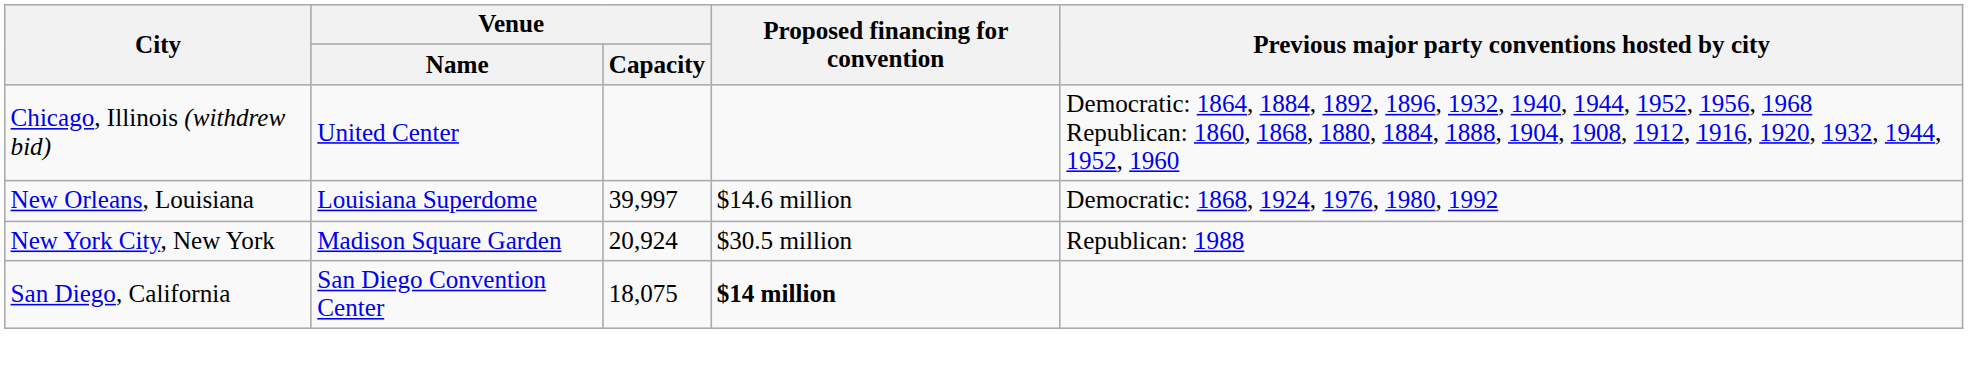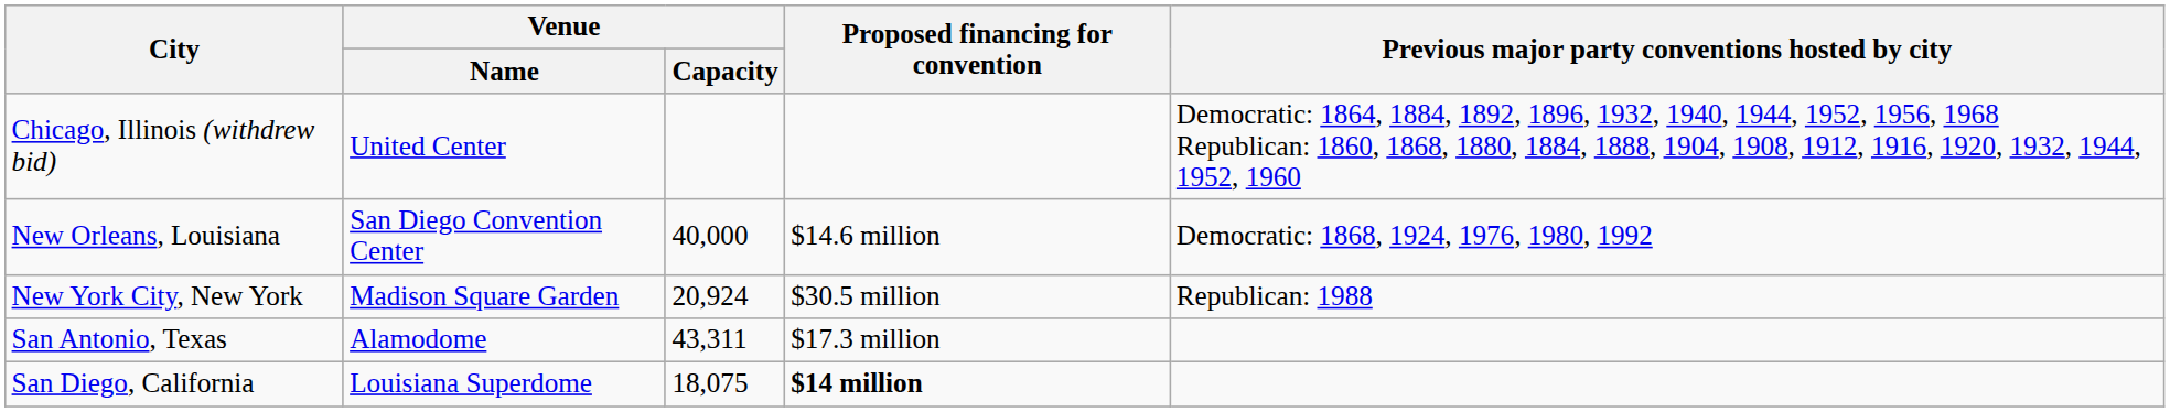New Orleans, Louisiana | Venue / Name: Louisiana Superdome -> San Diego Convention Center
New Orleans, Louisiana | Venue / Capacity: 39,997 -> 40,000
+ row: San Antonio, Texas | Alamodome | 43,311 | $17.3 million
San Diego, California | Venue / Name: San Diego Convention Center -> Louisiana Superdome
